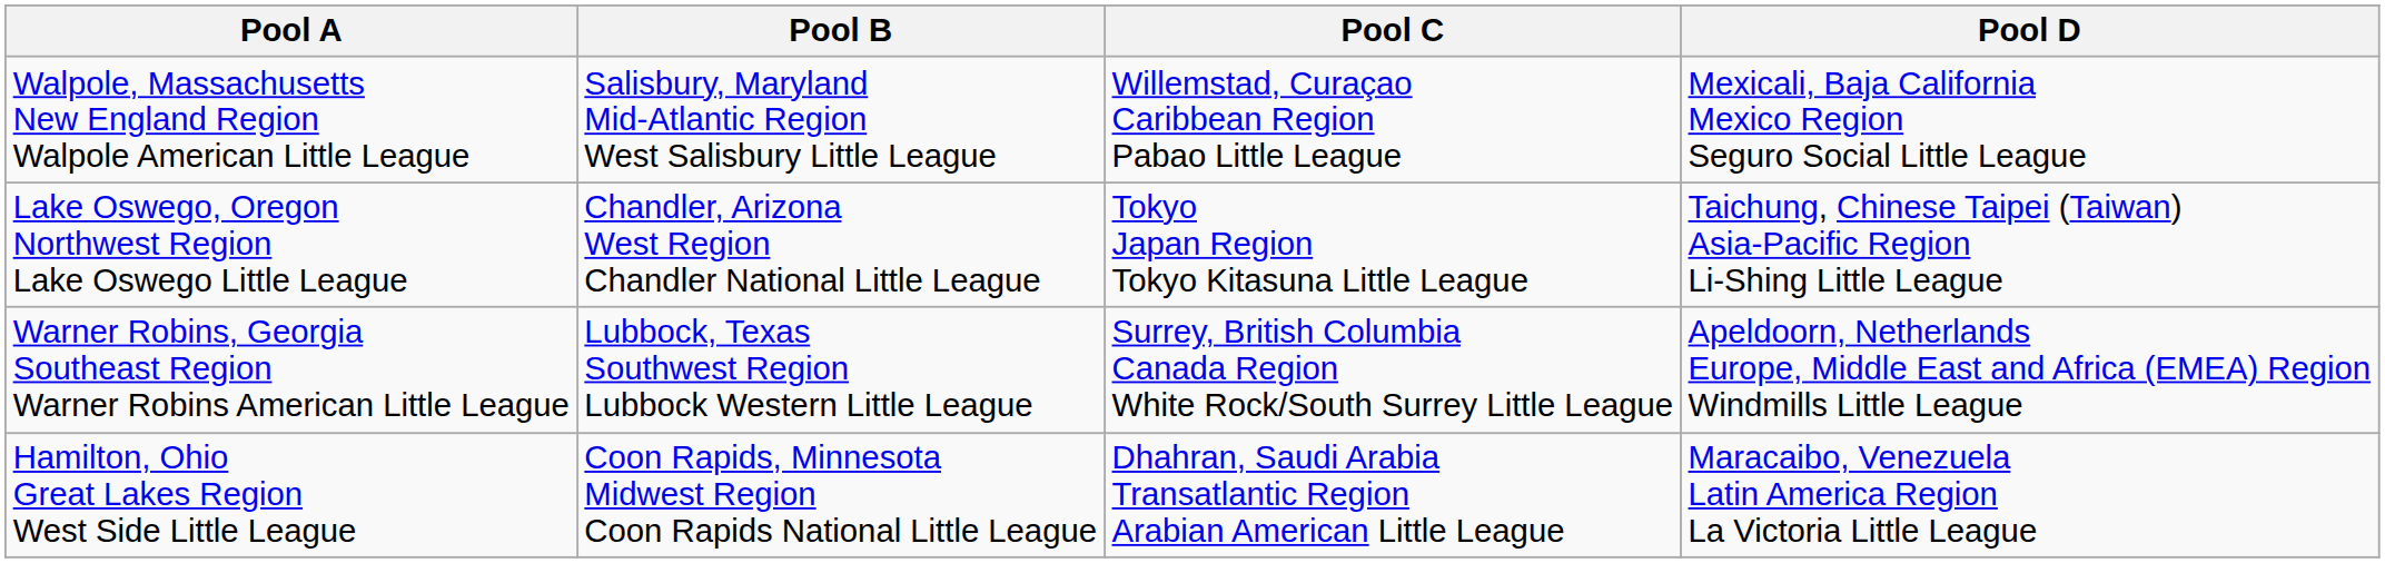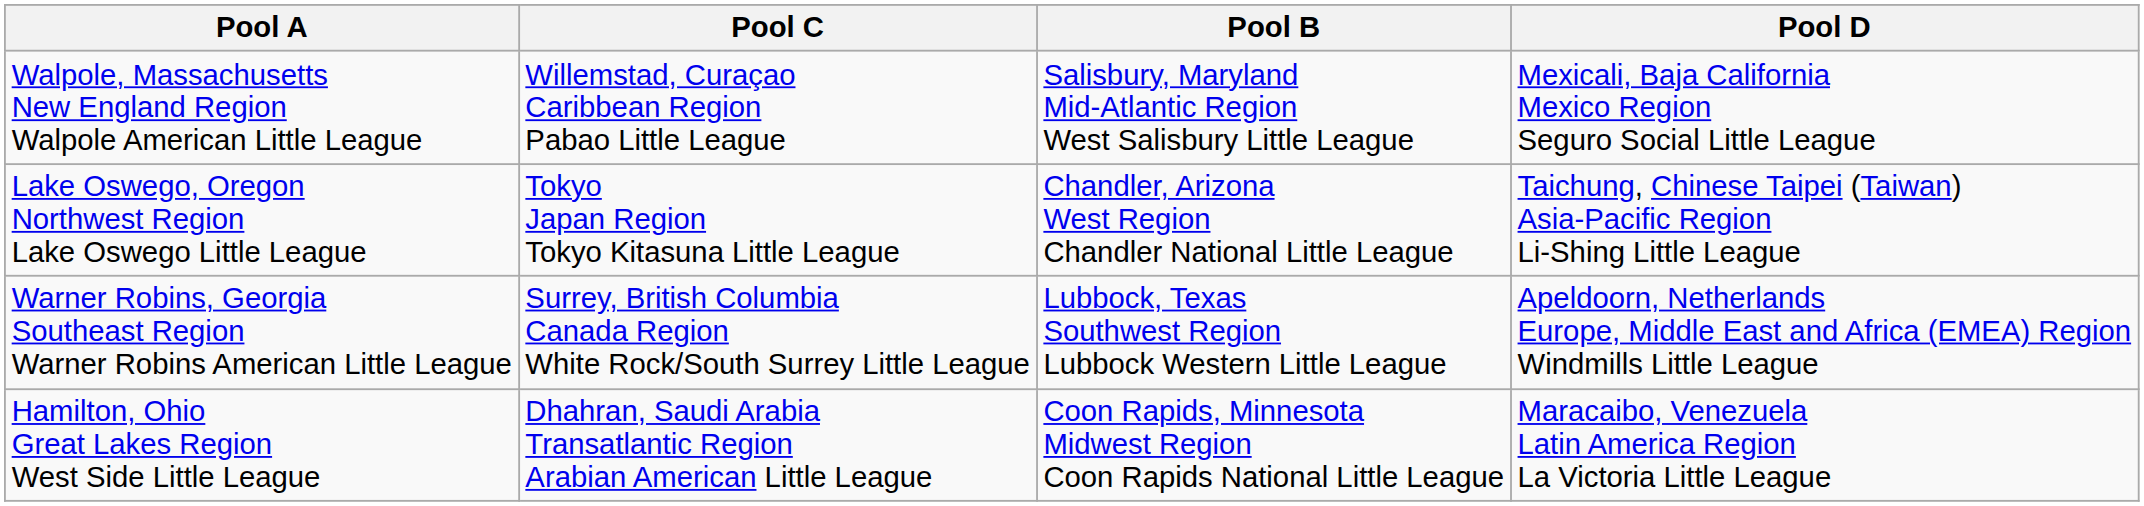columns swapped: Pool B <-> Pool C
